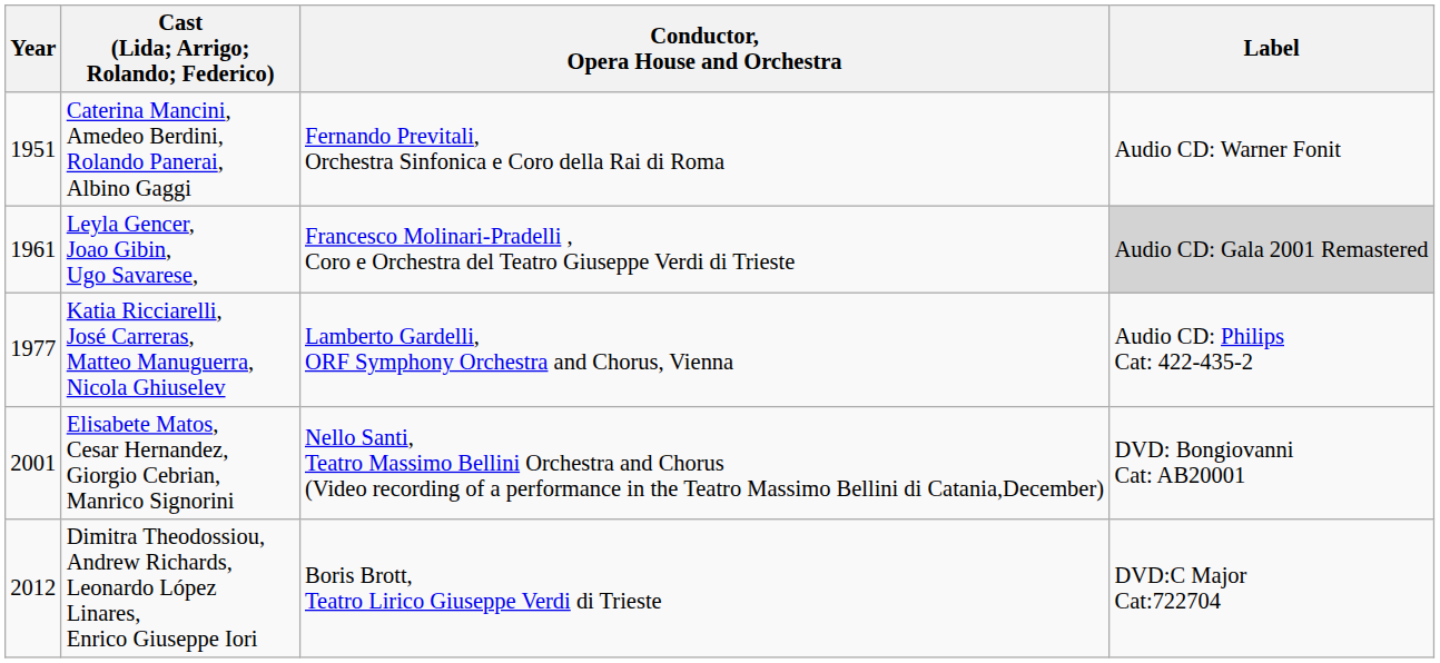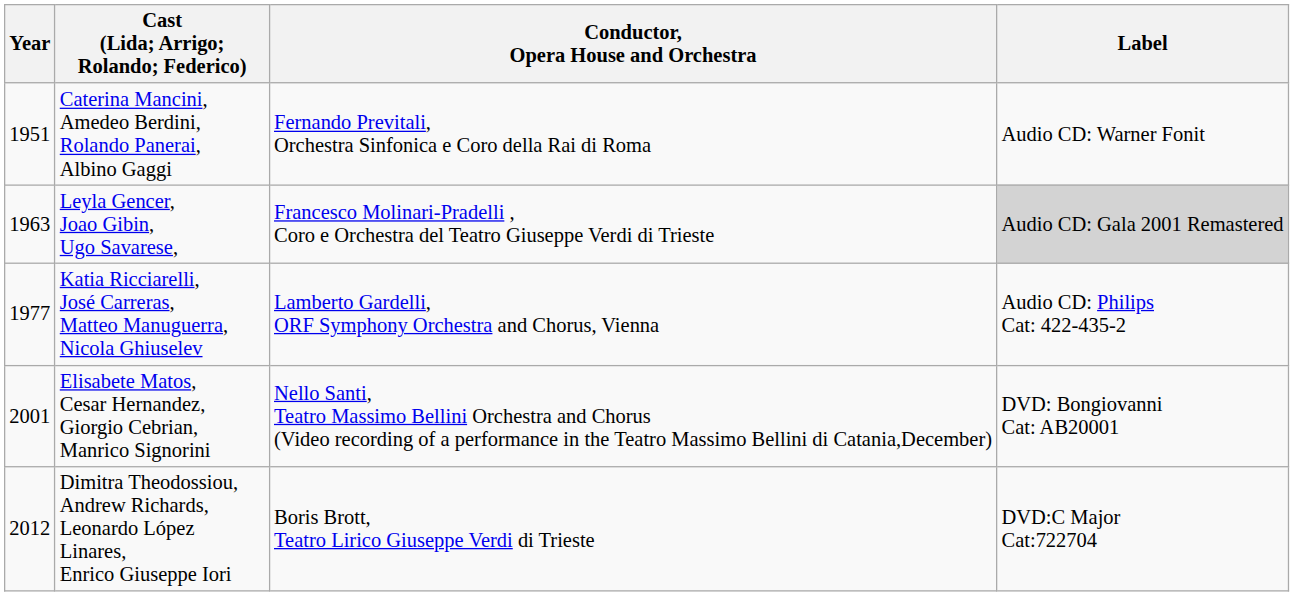Leyla Gencer, Joao Gibin, Ugo Savarese, | Year: 1961 -> 1963
